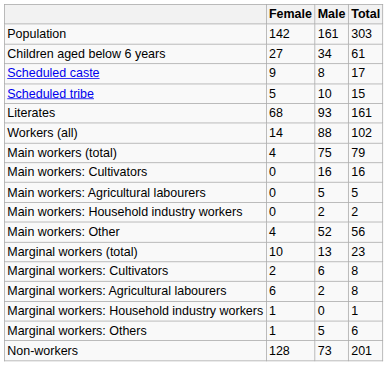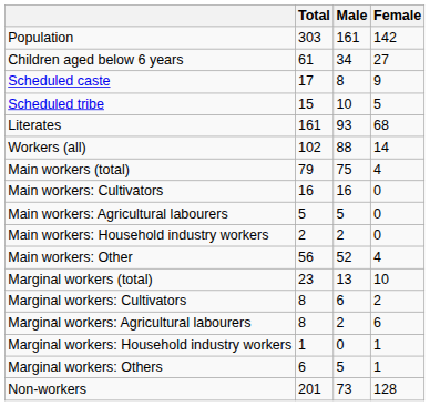columns swapped: Total <-> Female
